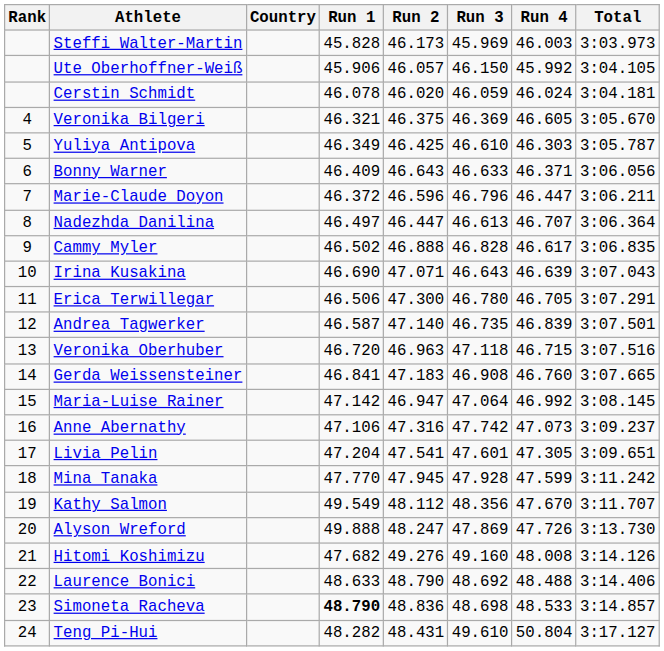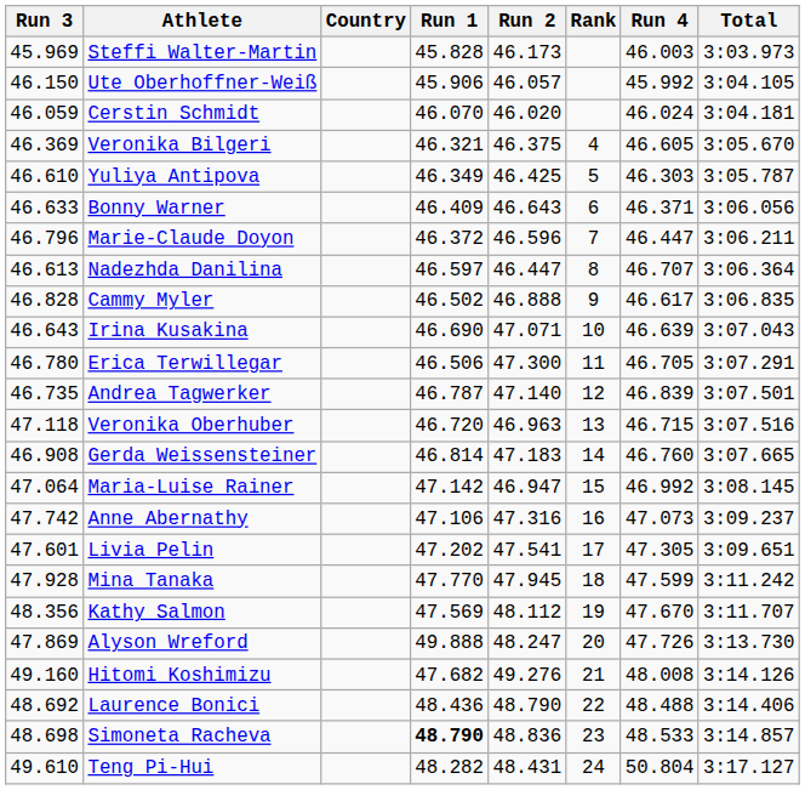columns swapped: Rank <-> Run 3
Cerstin Schmidt | Run 1: 46.078 -> 46.070
Nadezhda Danilina | Run 1: 46.497 -> 46.597
Andrea Tagwerker | Run 1: 46.587 -> 46.787
Gerda Weissensteiner | Run 1: 46.841 -> 46.814
Livia Pelin | Run 1: 47.204 -> 47.202
Kathy Salmon | Run 1: 49.549 -> 47.569
Laurence Bonici | Run 1: 48.633 -> 48.436
